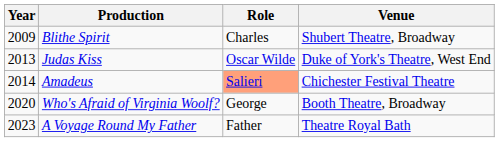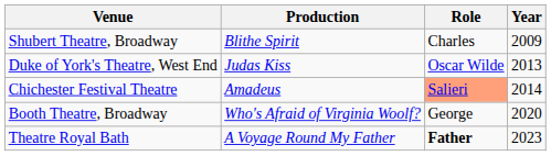columns swapped: Year <-> Venue
A Voyage Round My Father | Role: normal -> bold
